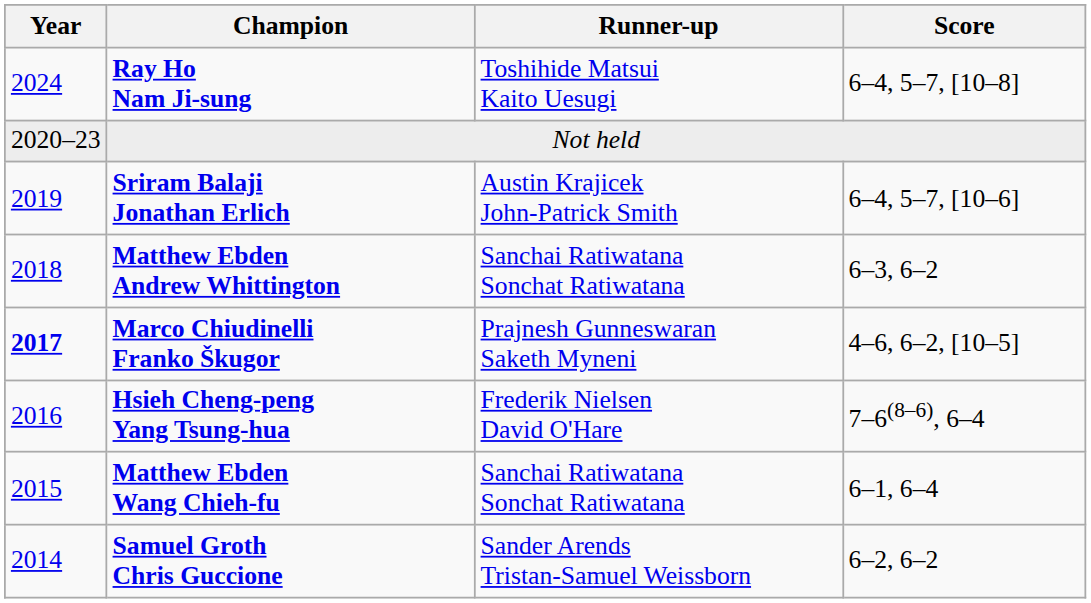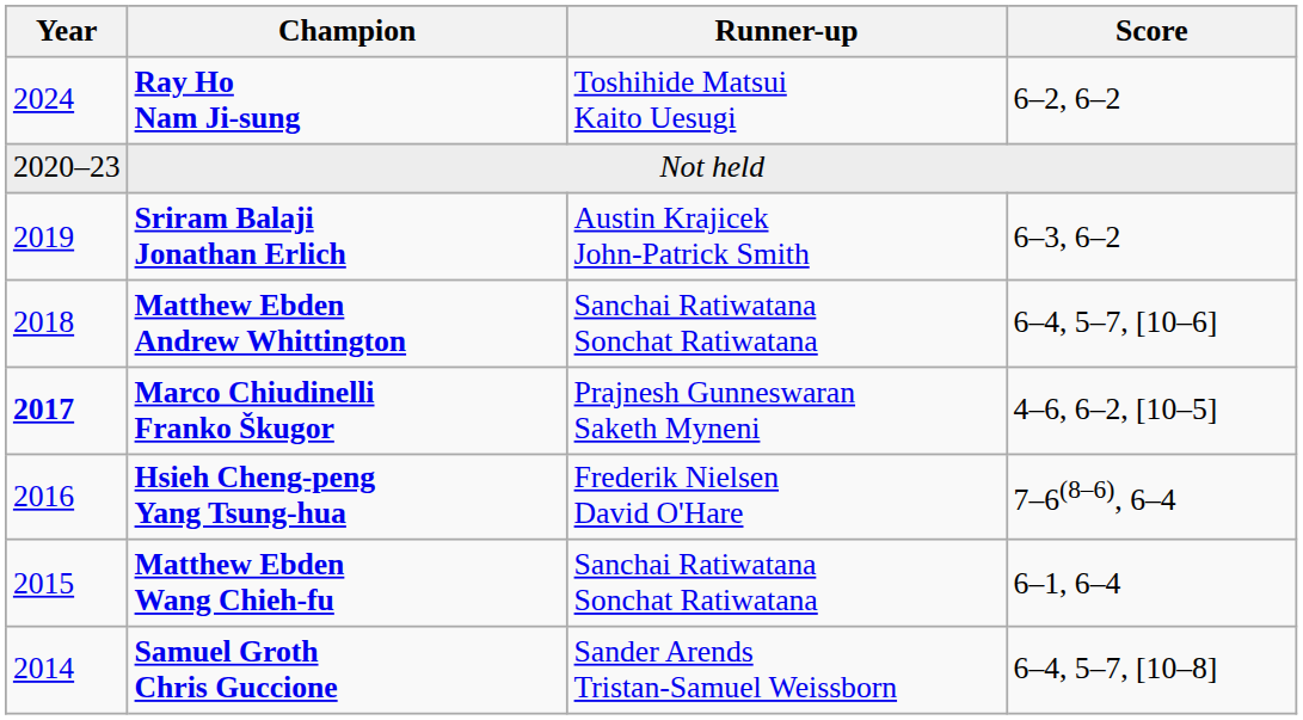Ray Ho Nam Ji-sung | Score: 6–4, 5–7, [10–8] -> 6–2, 6–2
Sriram Balaji Jonathan Erlich | Score: 6–4, 5–7, [10–6] -> 6–3, 6–2
Matthew Ebden Andrew Whittington | Score: 6–3, 6–2 -> 6–4, 5–7, [10–6]
Samuel Groth Chris Guccione | Score: 6–2, 6–2 -> 6–4, 5–7, [10–8]
